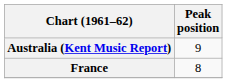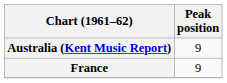France | Peak position: 8 -> 9
